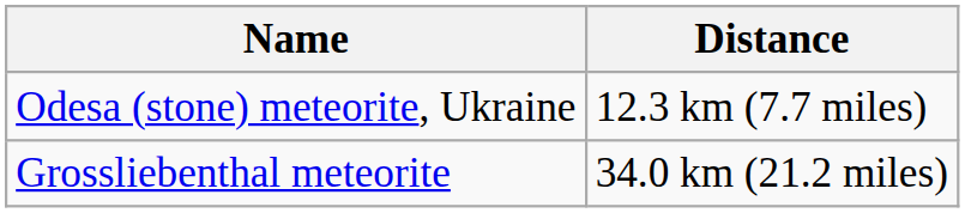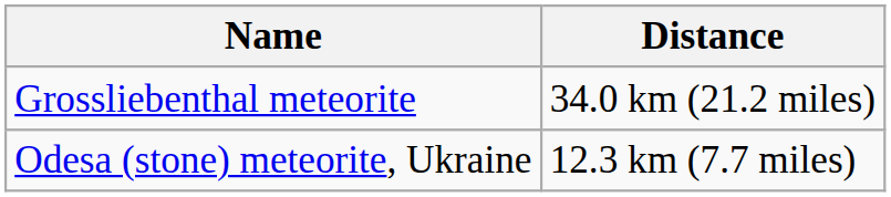rows swapped: Odesa (stone) meteorite, Ukraine <-> Grossliebenthal meteorite
